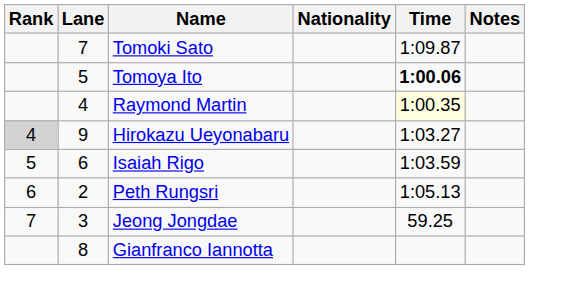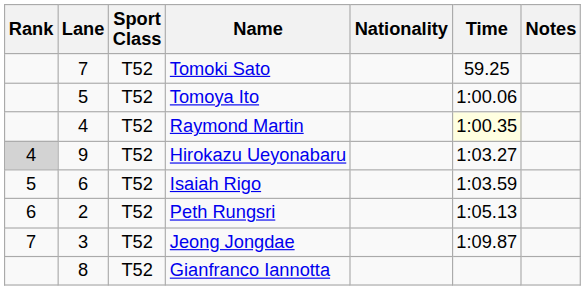+ column: Sport Class | T52 | T52 | T52 | T52 | T52 | T52 | T52 | T52
Tomoki Sato | Time: 1:09.87 -> 59.25
Tomoya Ito | Time: bold -> normal
Jeong Jongdae | Time: 59.25 -> 1:09.87
